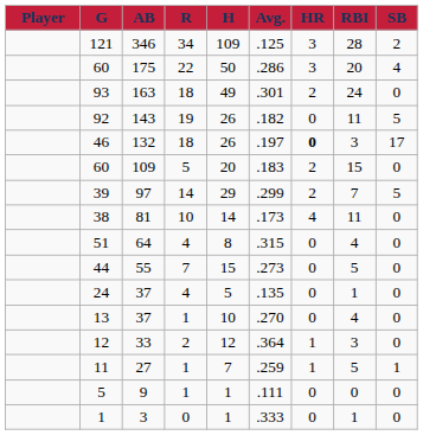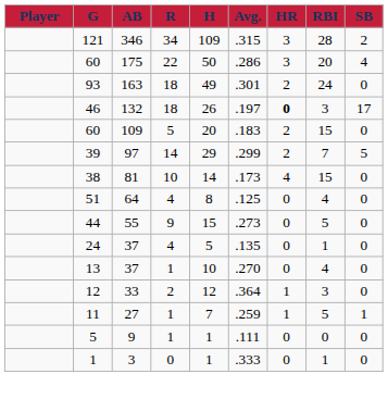121 | Avg.: .125 -> .315
- row: 92 | 143 | 19 | 26 | .182 | 0 | 11 | 5
38 | RBI: 11 -> 15
51 | Avg.: .315 -> .125
44 | R: 7 -> 9
